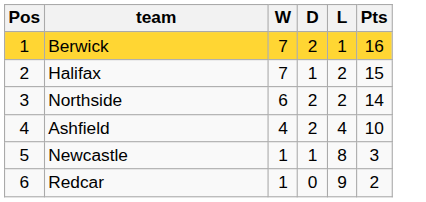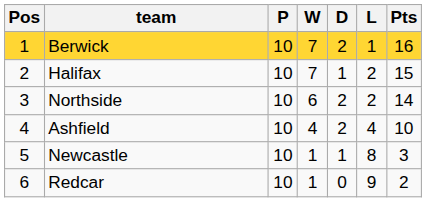+ column: P | 10 | 10 | 10 | 10 | 10 | 10
